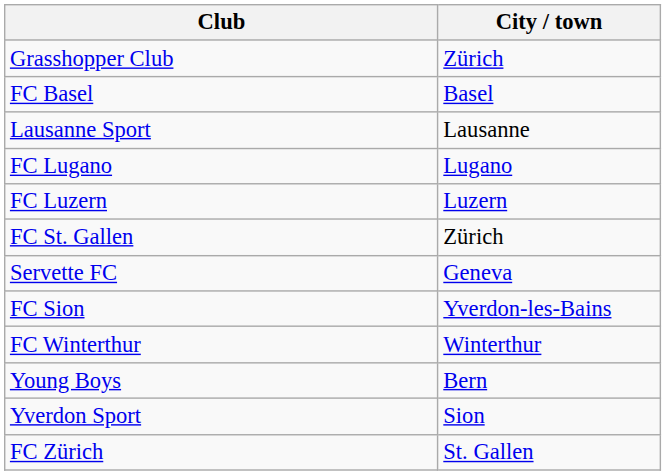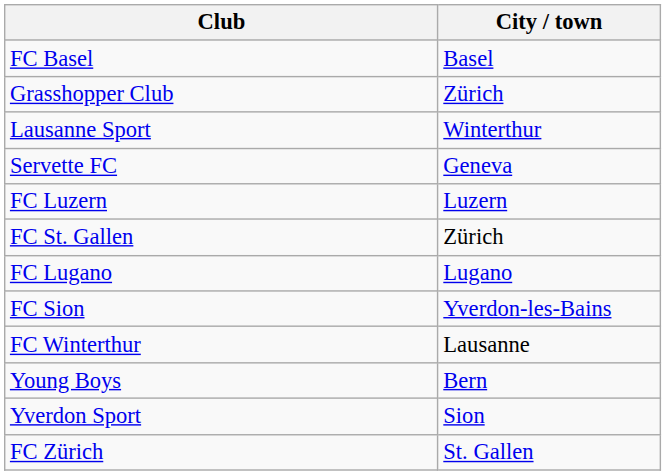rows swapped: FC Basel <-> Grasshopper Club
Lausanne Sport | City / town: Lausanne -> Winterthur
rows swapped: FC Lugano <-> Servette FC
FC Winterthur | City / town: Winterthur -> Lausanne
